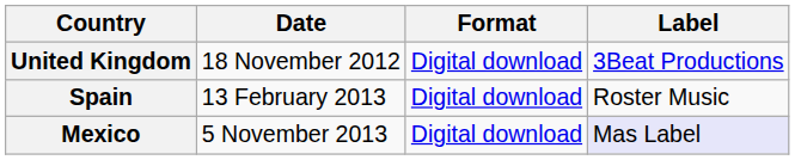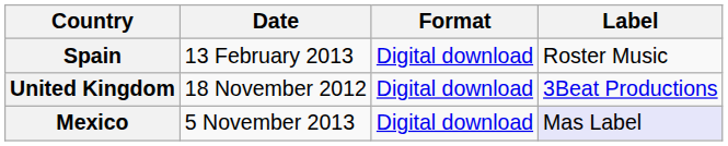rows swapped: United Kingdom <-> Spain
